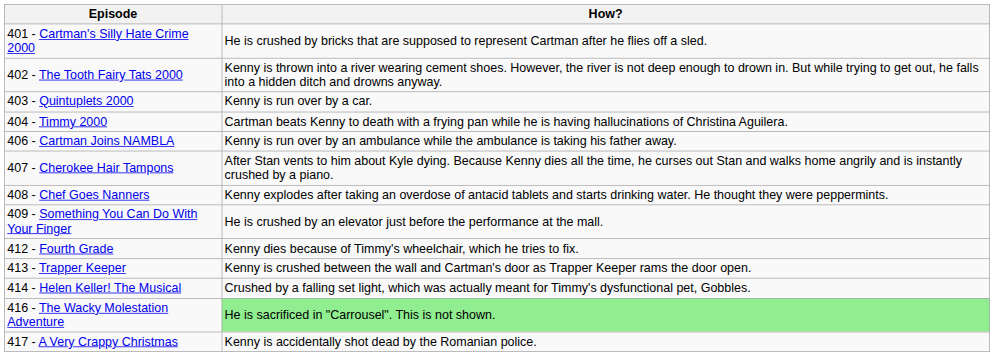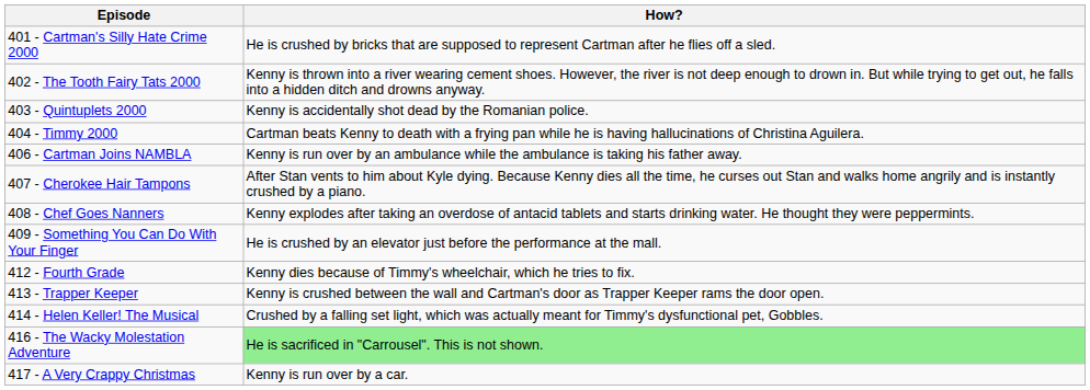403 - Quintuplets 2000 | How?: Kenny is run over by a car. -> Kenny is accidentally shot dead by the Romanian police.
417 - A Very Crappy Christmas | How?: Kenny is accidentally shot dead by the Romanian police. -> Kenny is run over by a car.
